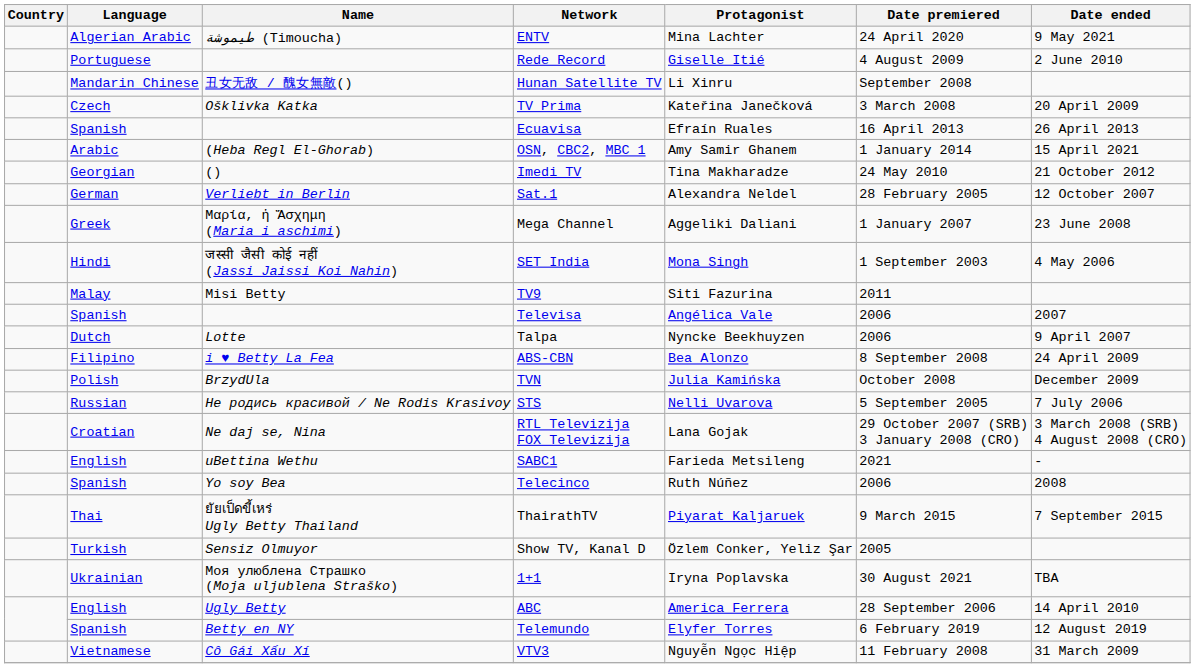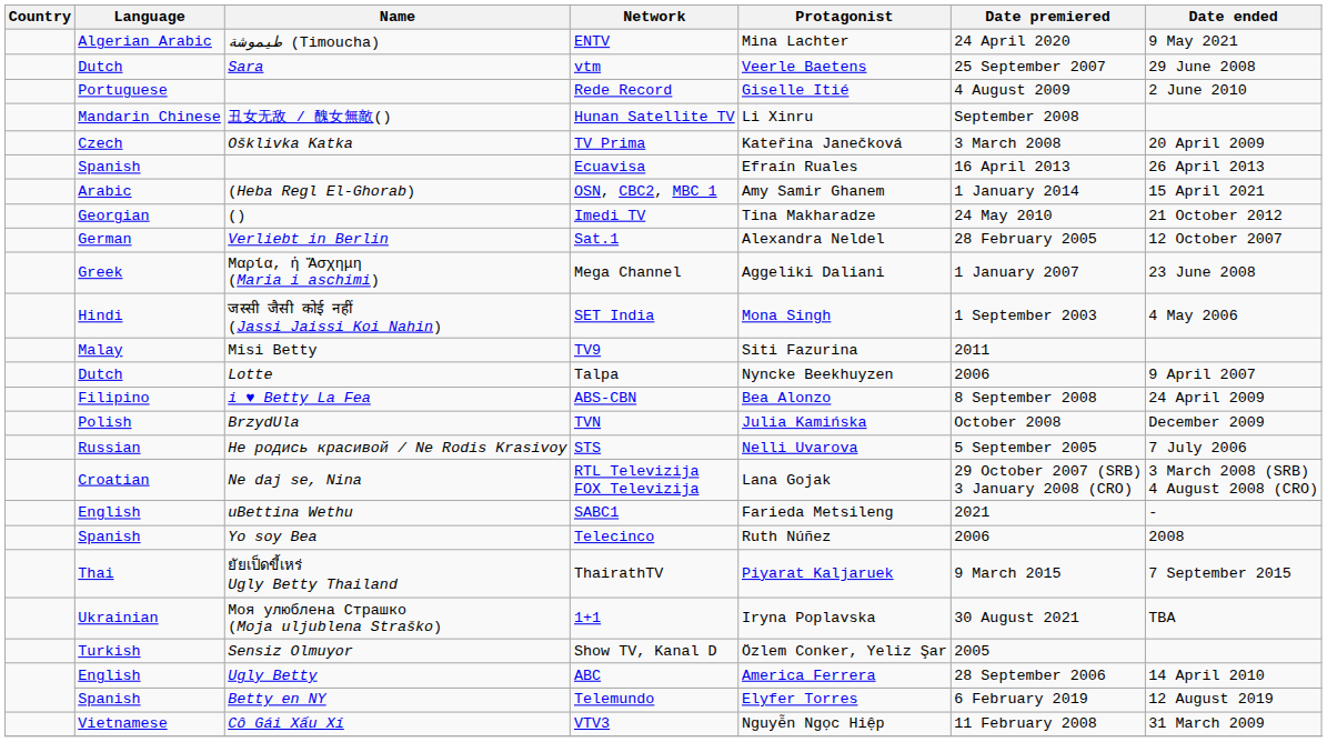+ row: Dutch | Sara | vtm | Veerle Baetens | 25 September 2007 | 29 June 2008
- row: Spanish | Televisa | Angélica Vale | 2006 | 2007
rows swapped: Show TV, Kanal D <-> 1+1
